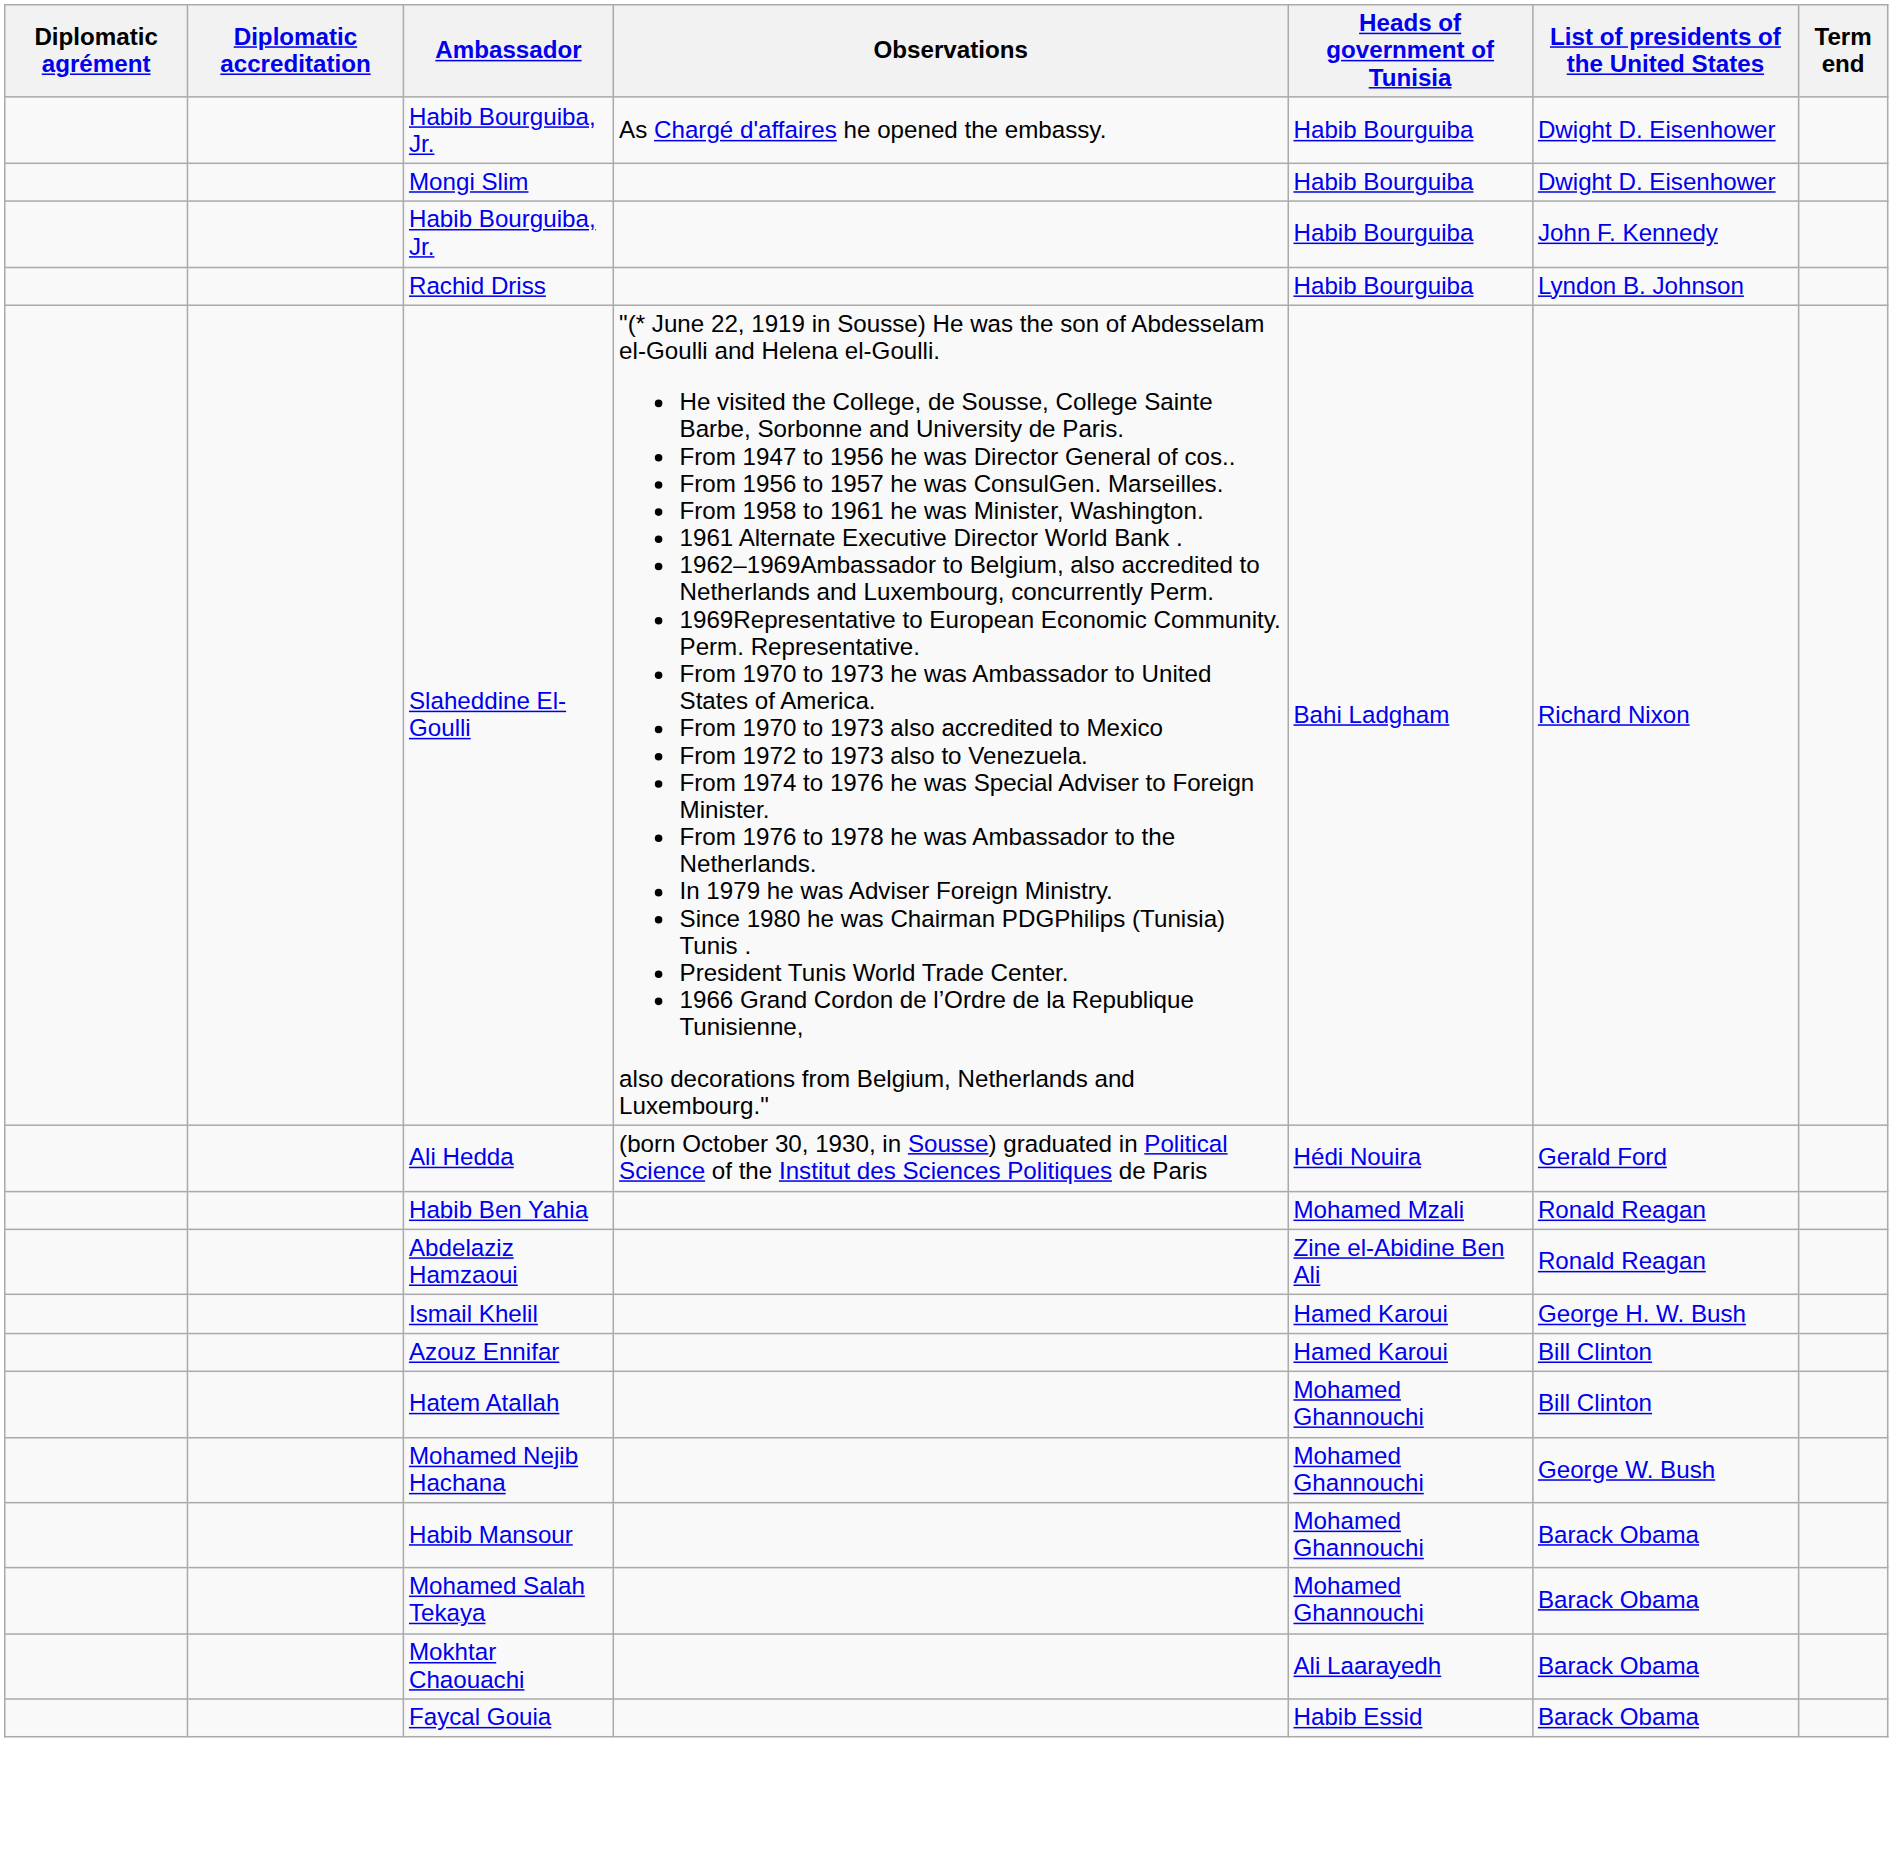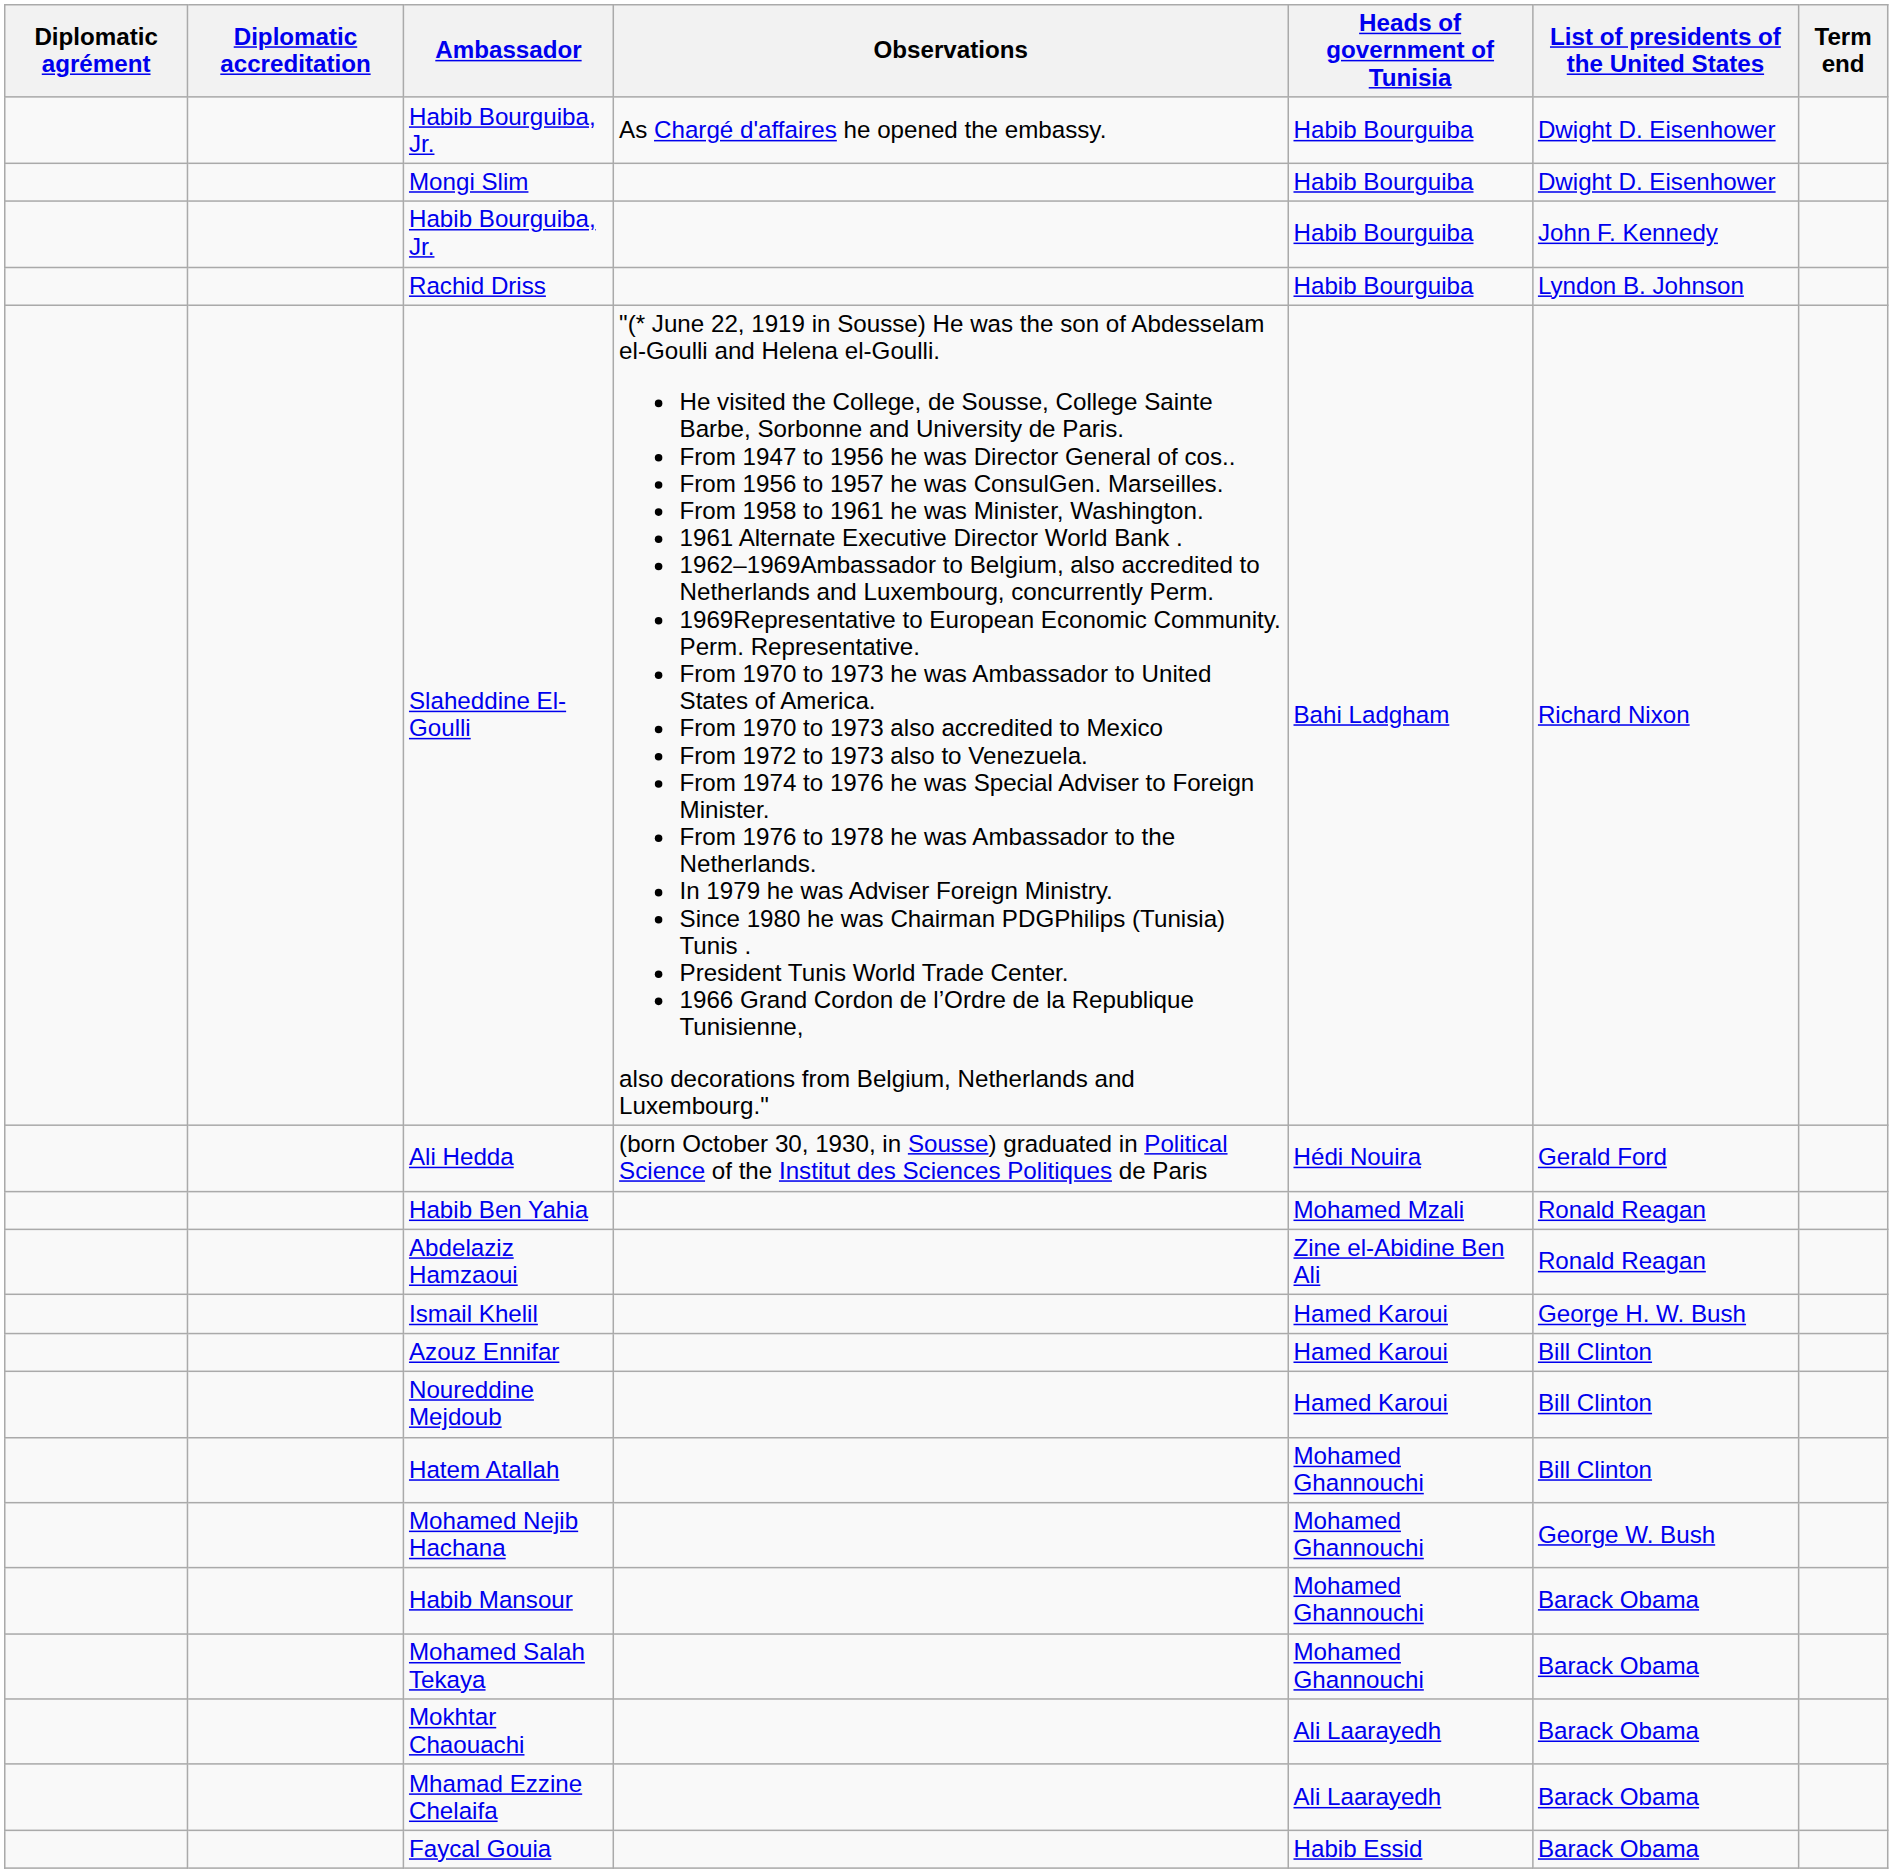+ row: Noureddine Mejdoub | Hamed Karoui | Bill Clinton
+ row: Mhamad Ezzine Chelaifa | Ali Laarayedh | Barack Obama
